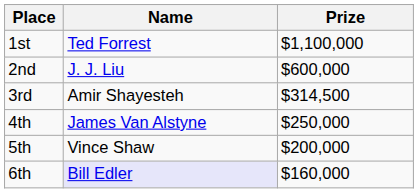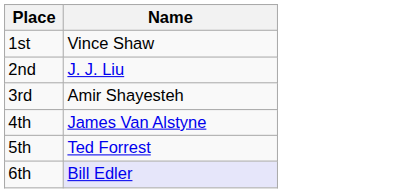- column: Prize | $1,100,000 | $600,000 | $314,500 | $250,000 | $200,000 | $160,000
1st | Name: Ted Forrest -> Vince Shaw
5th | Name: Vince Shaw -> Ted Forrest
